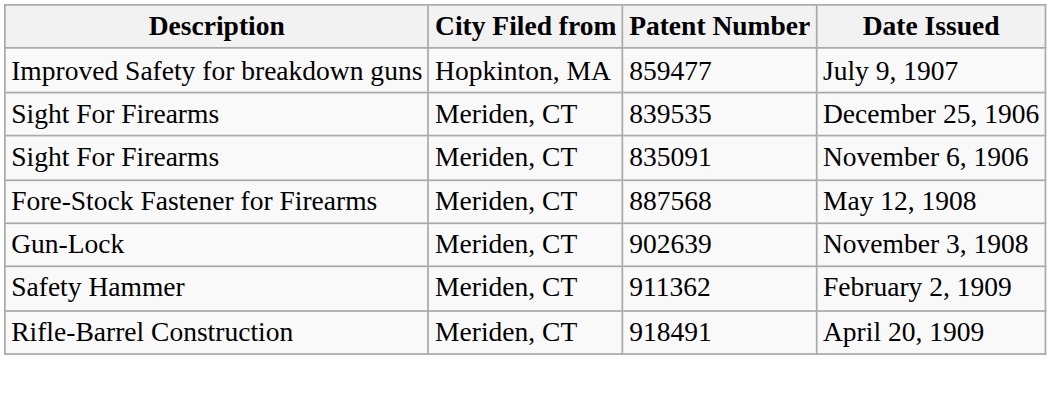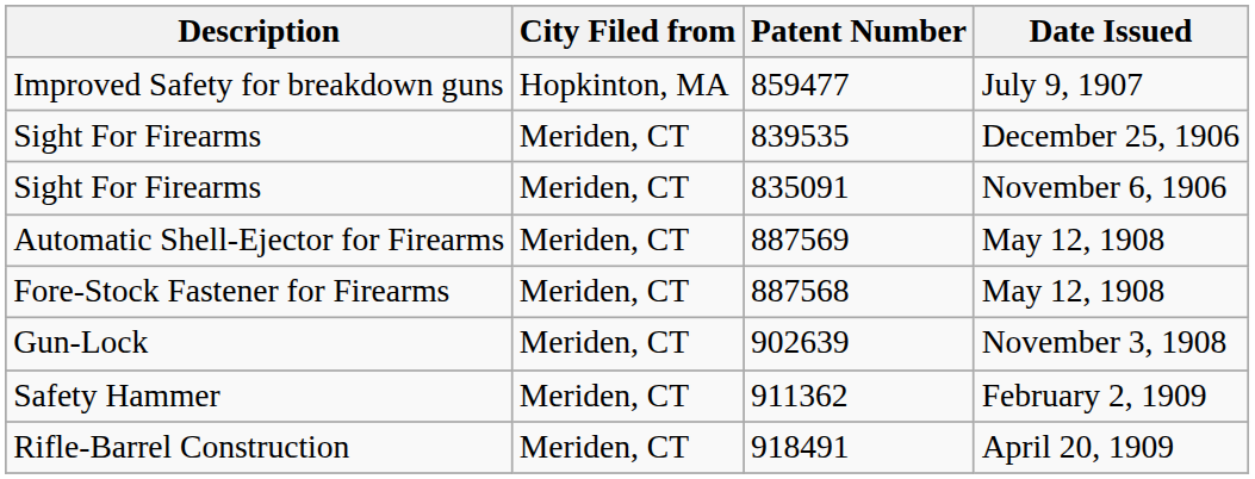+ row: Automatic Shell-Ejector for Firearms | Meriden, CT | 887569 | May 12, 1908
